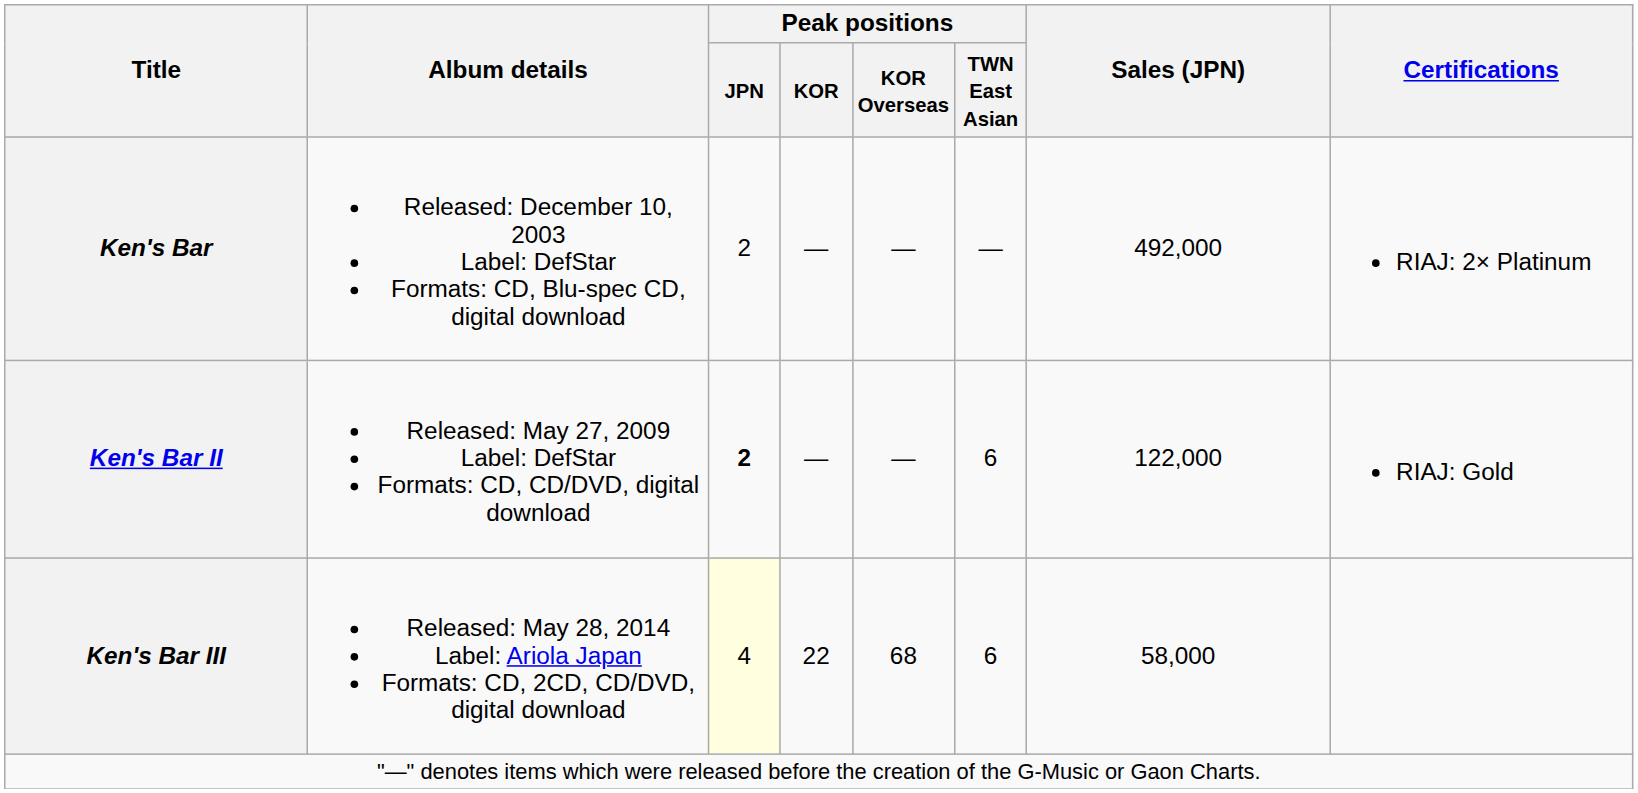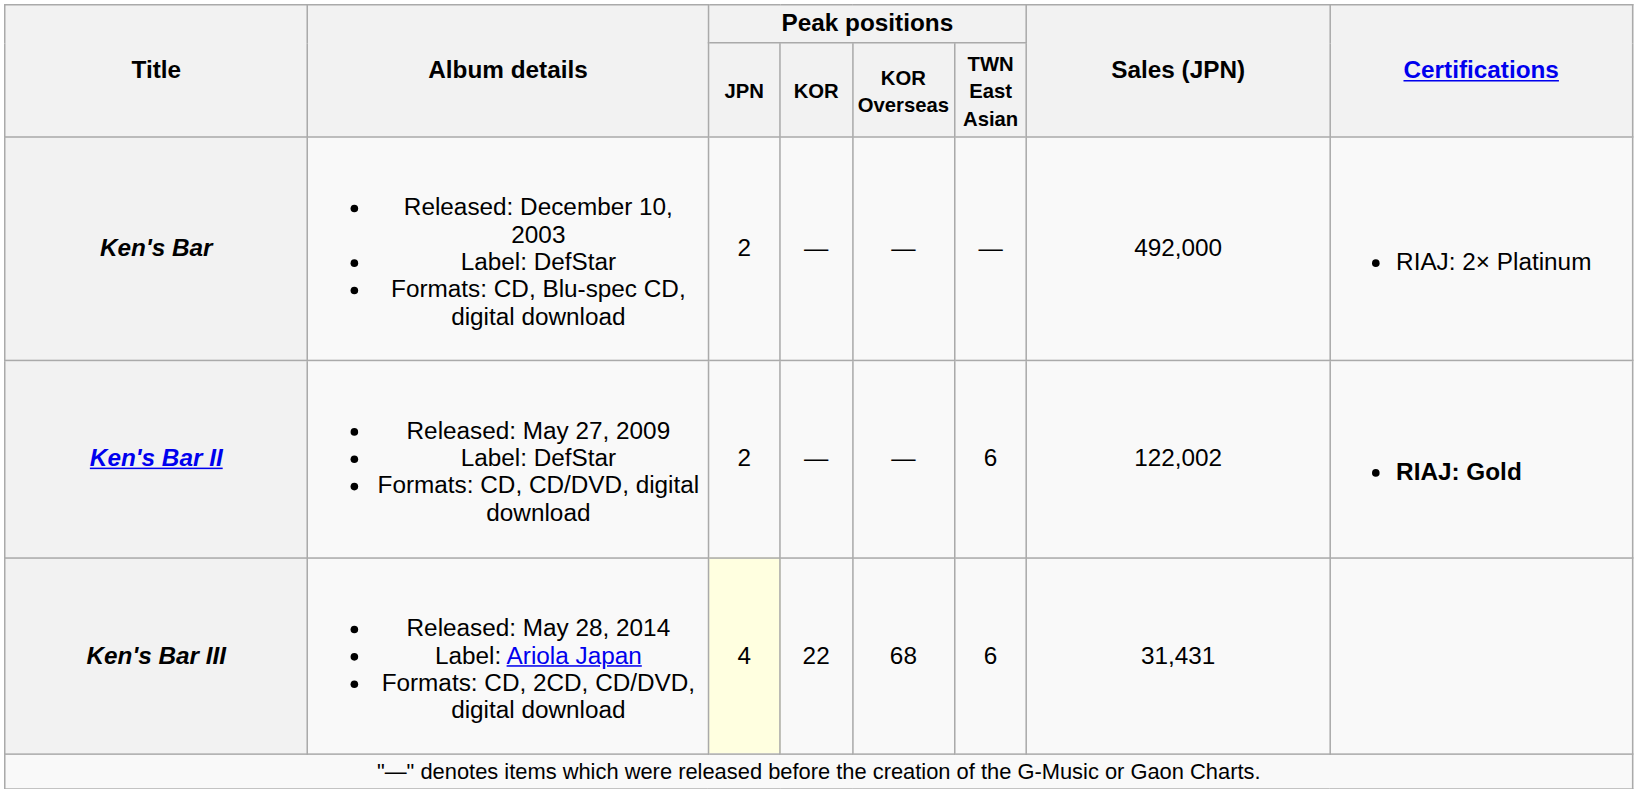Ken's Bar II | Peak positions / JPN: bold -> normal
Ken's Bar II | Sales (JPN): 122,000 -> 122,002
Ken's Bar II | Certifications: normal -> bold
Ken's Bar III | Sales (JPN): 58,000 -> 31,431
